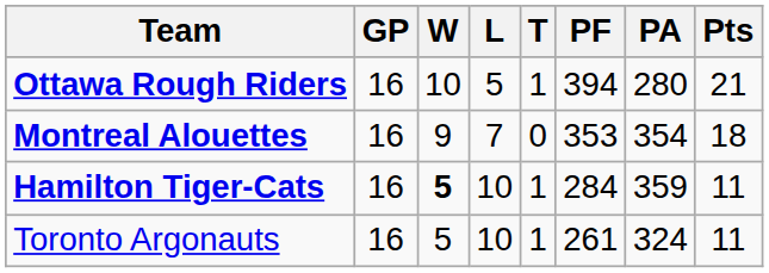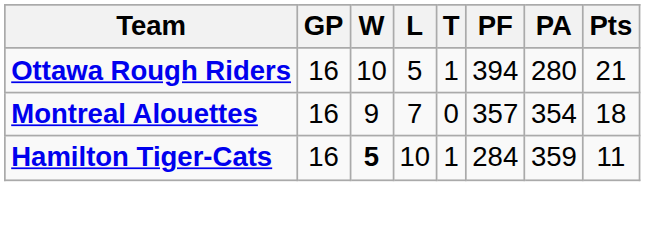Montreal Alouettes | PF: 353 -> 357
- row: Toronto Argonauts | 16 | 5 | 10 | 1 | 261 | 324 | 11
